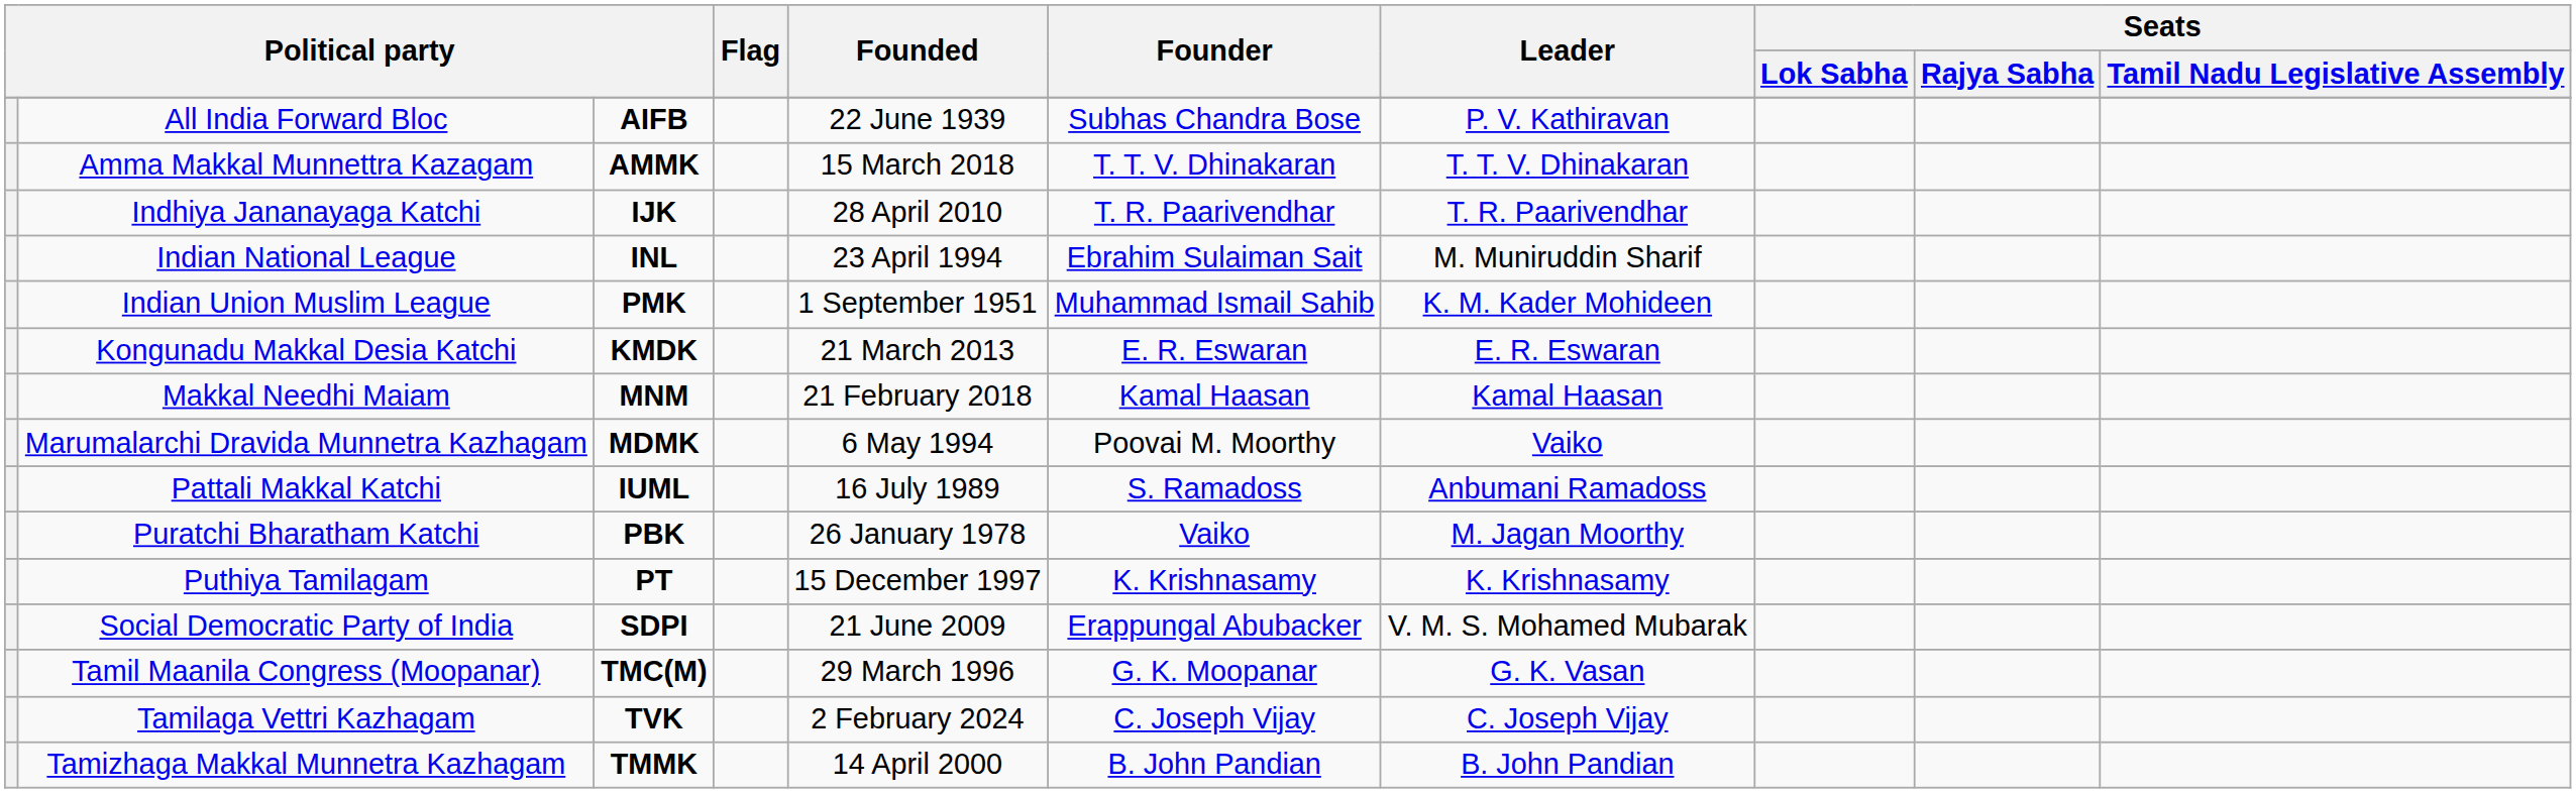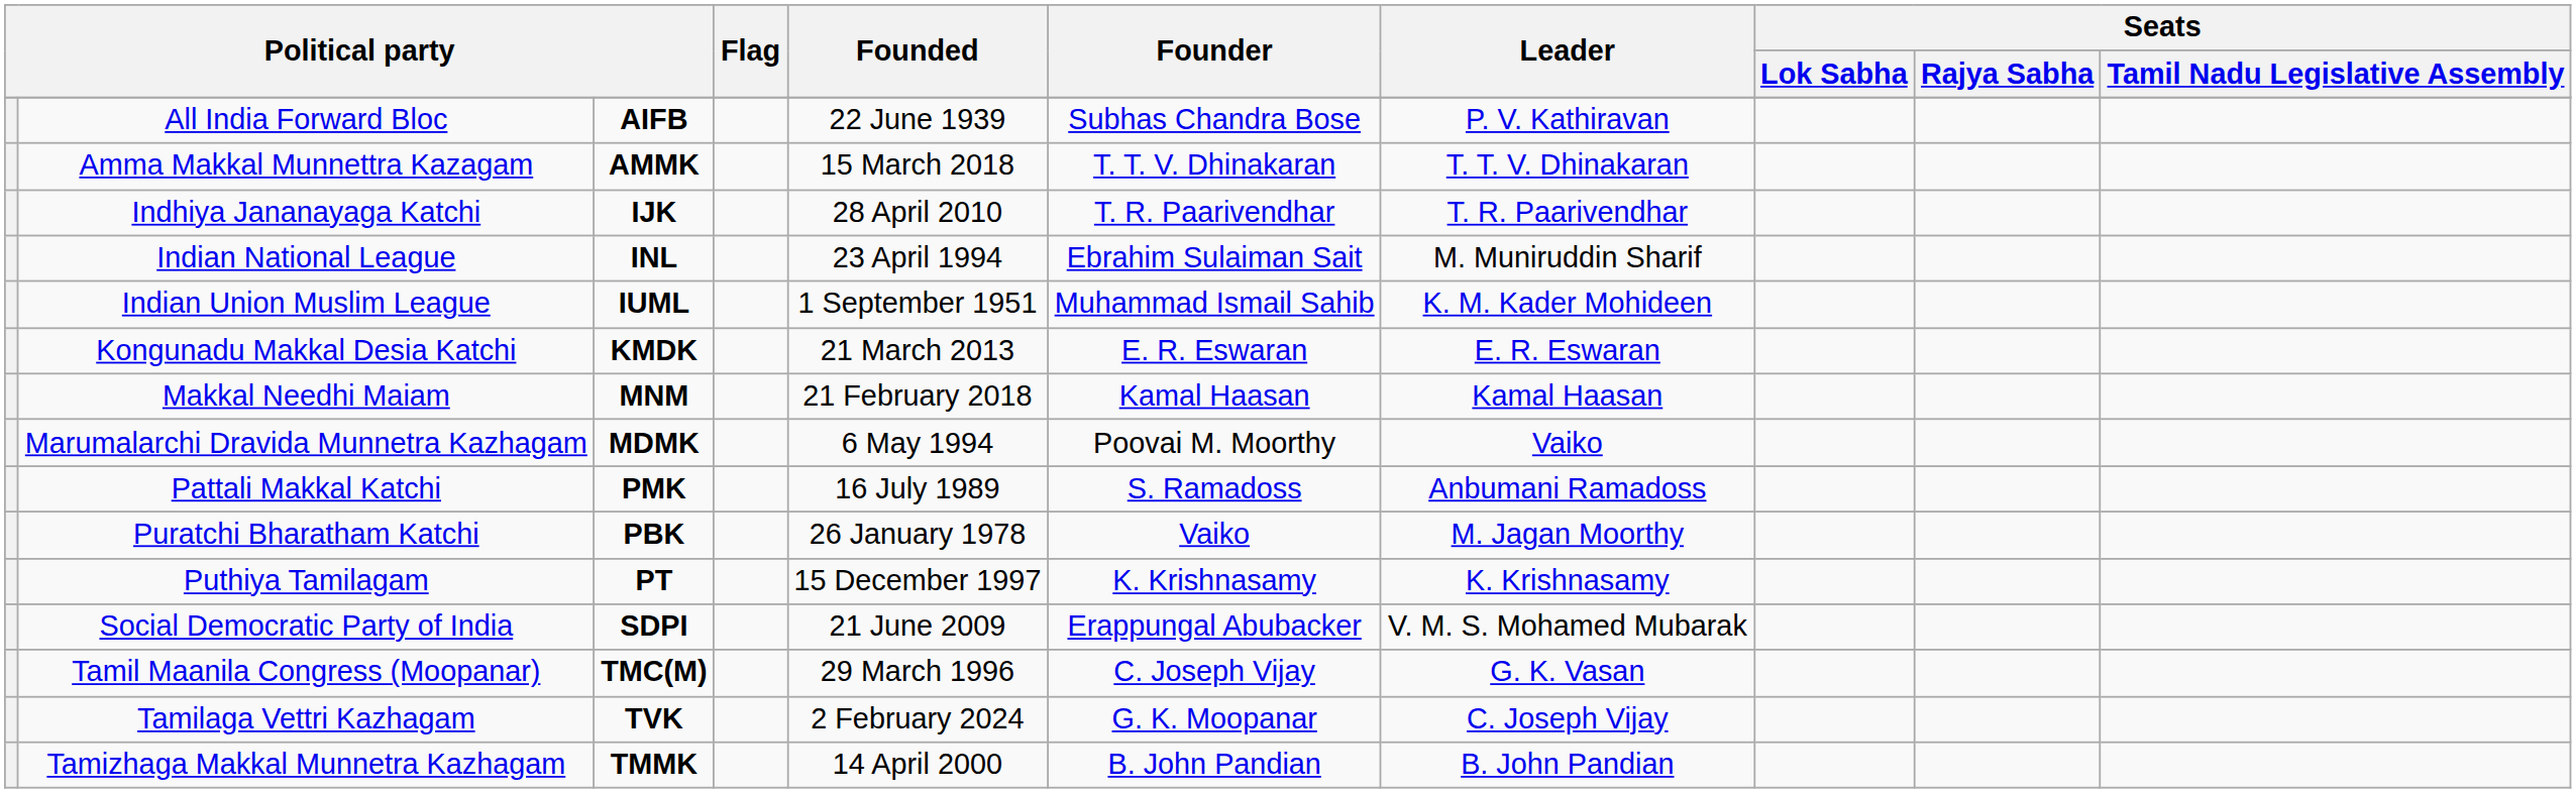Indian Union Muslim League | column 3: PMK -> IUML
Pattali Makkal Katchi | column 3: IUML -> PMK
Tamil Maanila Congress (Moopanar) | Founder: G. K. Moopanar -> C. Joseph Vijay
Tamilaga Vettri Kazhagam | Founder: C. Joseph Vijay -> G. K. Moopanar
